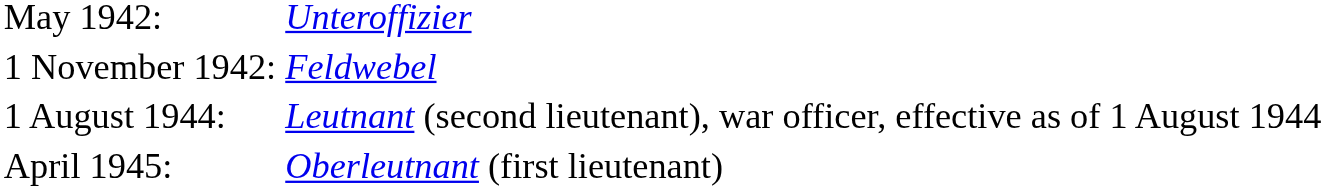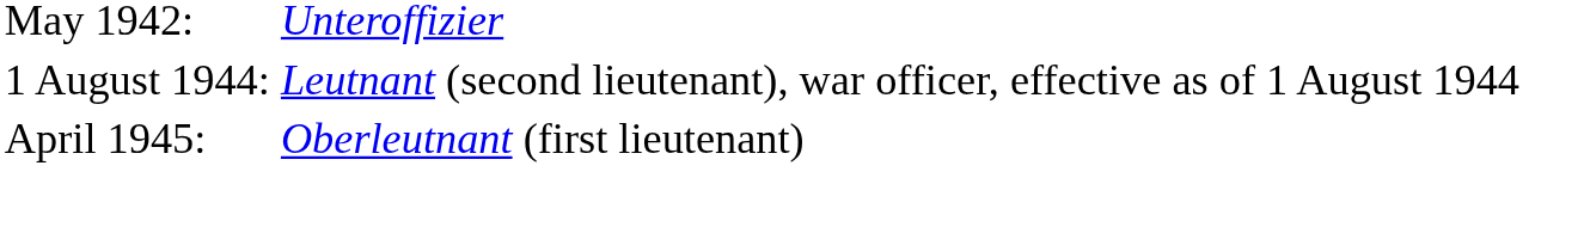- row: 1 November 1942: | Feldwebel
